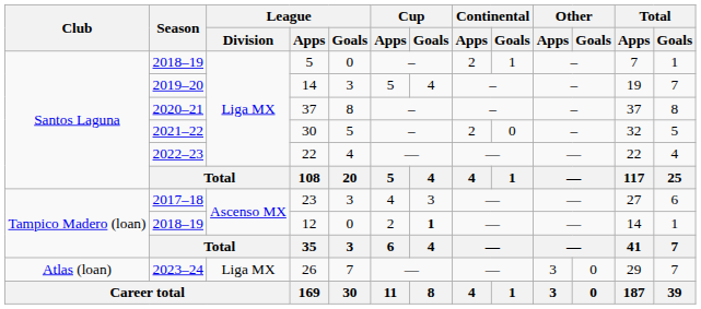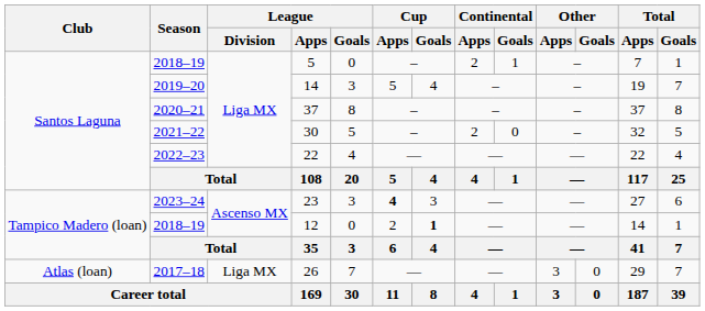23 | Season: 2017–18 -> 2023–24
23 | Cup / Apps: normal -> bold
26 | Season: 2023–24 -> 2017–18
